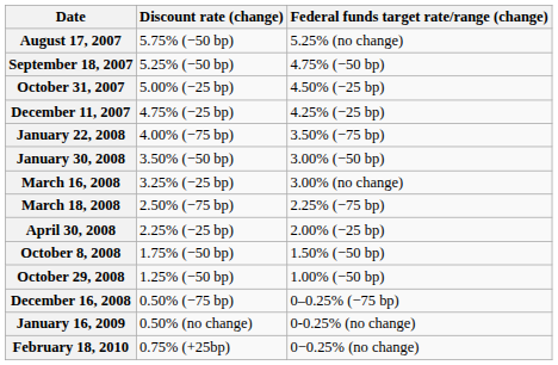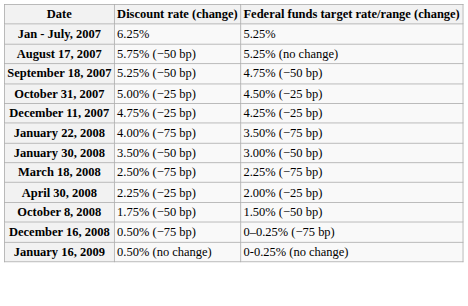+ row: Jan - July, 2007 | 6.25% | 5.25%
- row: March 16, 2008 | 3.25% (−25 bp) | 3.00% (no change)
- row: October 29, 2008 | 1.25% (−50 bp) | 1.00% (−50 bp)
- row: February 18, 2010 | 0.75% (+25bp) | 0−0.25% (no change)
